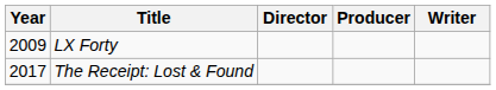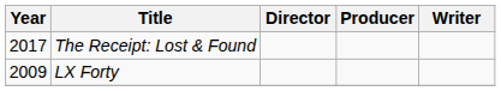rows swapped: LX Forty <-> The Receipt: Lost & Found
